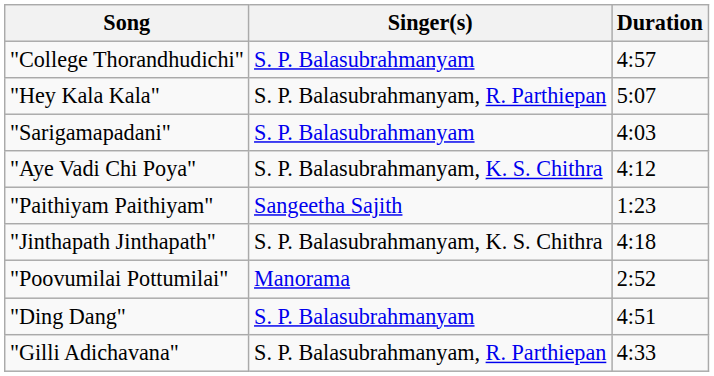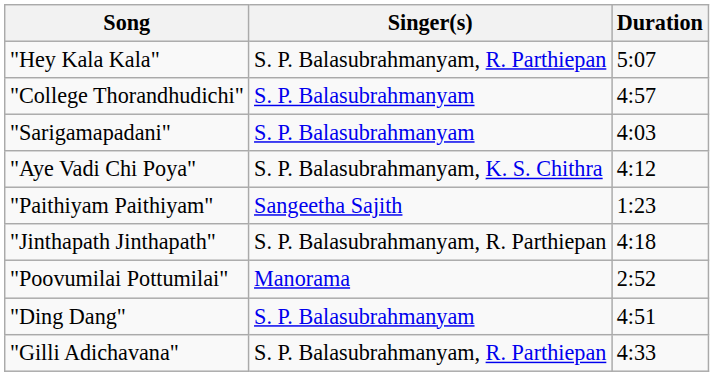rows swapped: "College Thorandhudichi" <-> "Hey Kala Kala"
"Jinthapath Jinthapath" | Singer(s): S. P. Balasubrahmanyam, K. S. Chithra -> S. P. Balasubrahmanyam, R. Parthiepan
